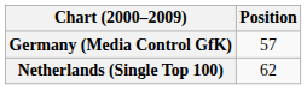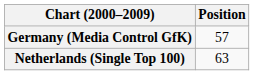Netherlands (Single Top 100) | Position: 62 -> 63
